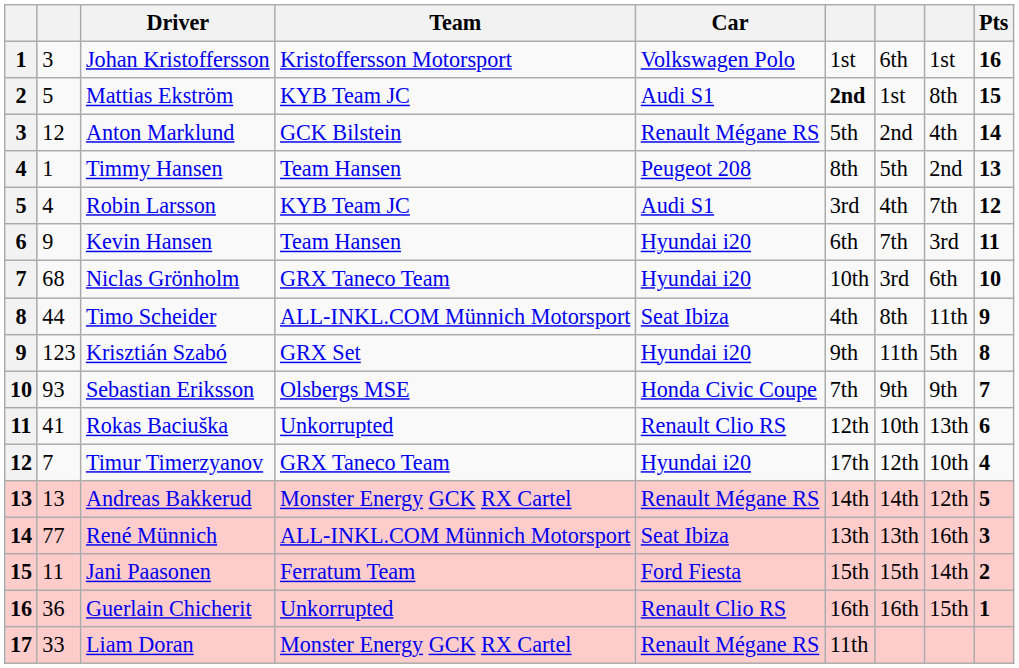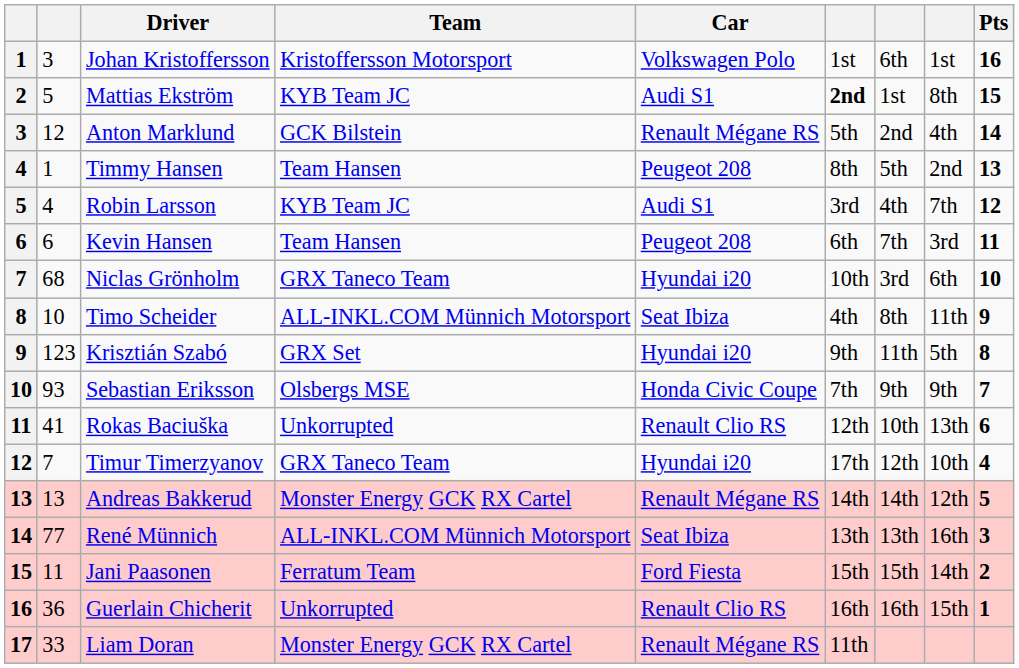Kevin Hansen | column 2: 9 -> 6
Kevin Hansen | Car: Hyundai i20 -> Peugeot 208
Timo Scheider | column 2: 44 -> 10
